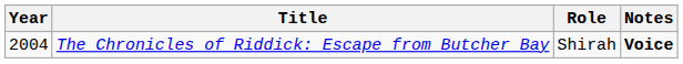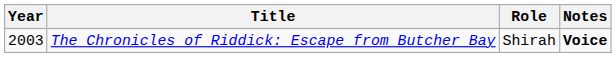The Chronicles of Riddick: Escape from Butcher Bay | Year: 2004 -> 2003
